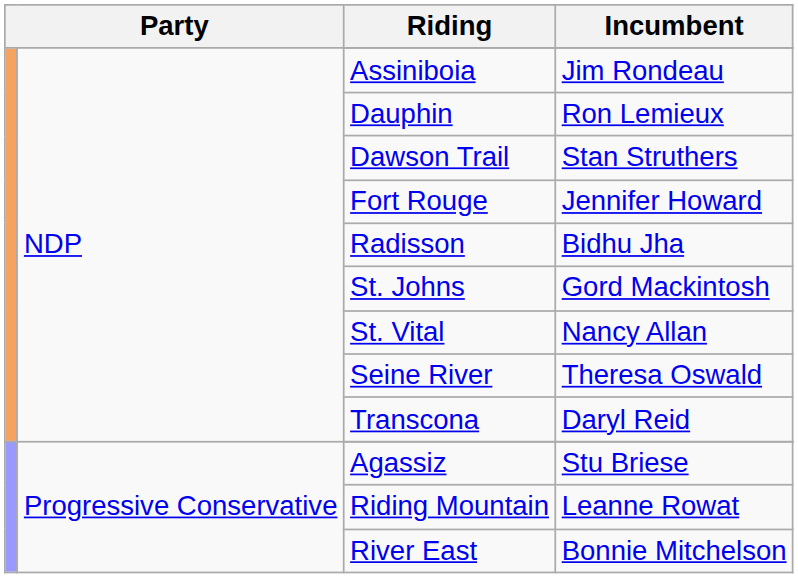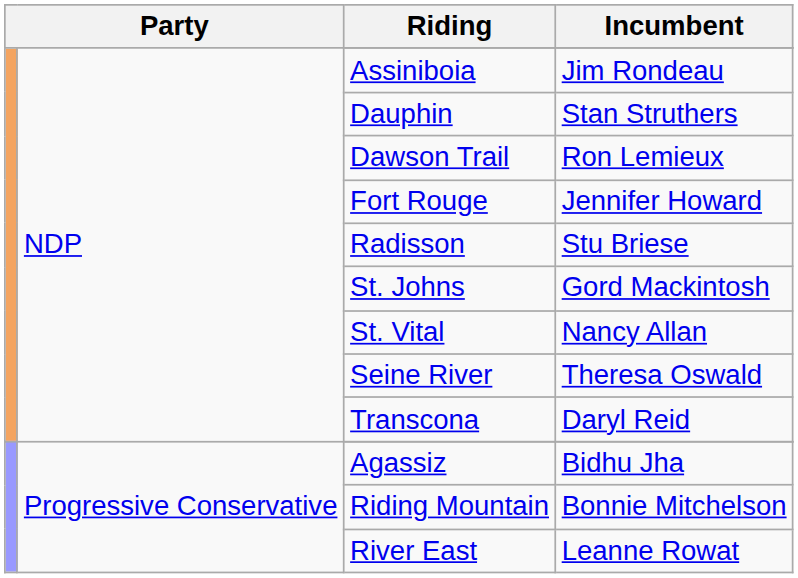Dauphin | Incumbent: Ron Lemieux -> Stan Struthers
Dawson Trail | Incumbent: Stan Struthers -> Ron Lemieux
Radisson | Incumbent: Bidhu Jha -> Stu Briese
Agassiz | Incumbent: Stu Briese -> Bidhu Jha
Riding Mountain | Incumbent: Leanne Rowat -> Bonnie Mitchelson
River East | Incumbent: Bonnie Mitchelson -> Leanne Rowat
